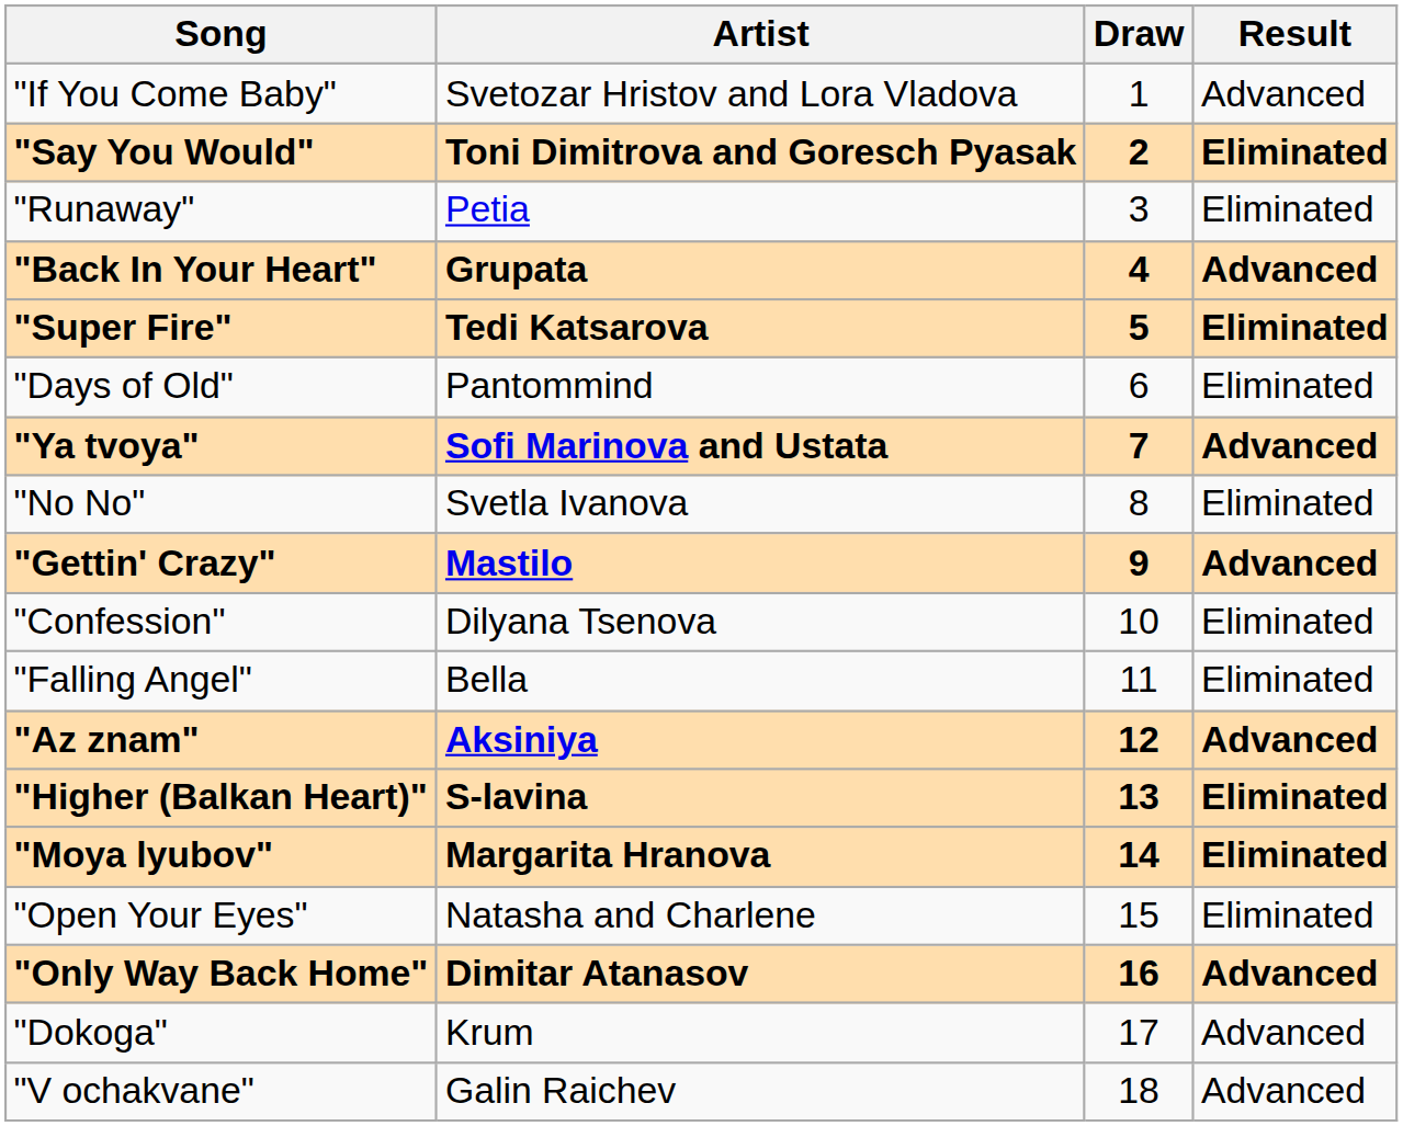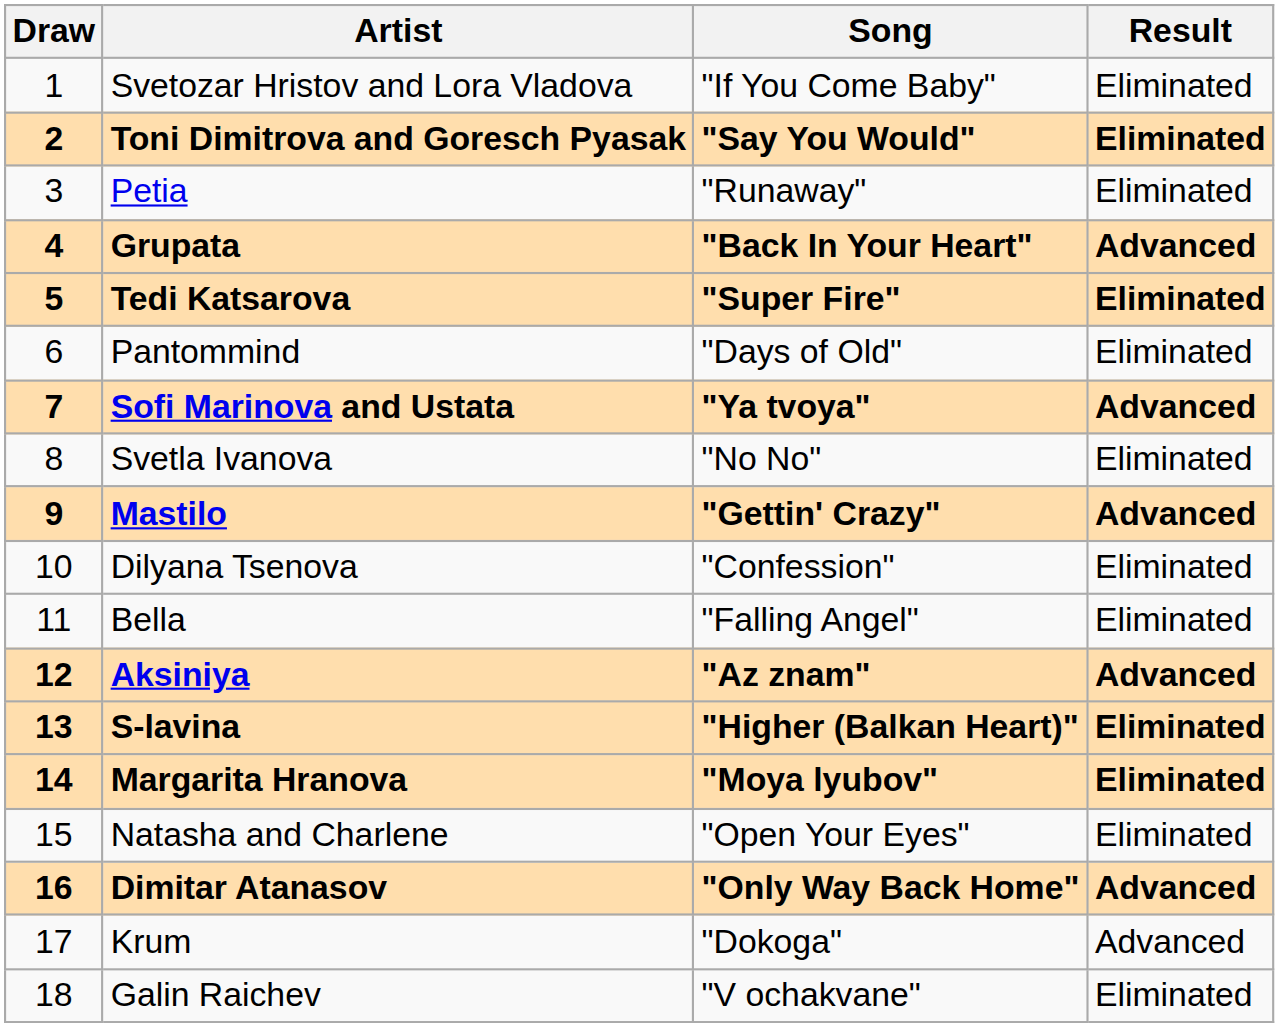columns swapped: Draw <-> Song
Svetozar Hristov and Lora Vladova | Result: Advanced -> Eliminated
Galin Raichev | Result: Advanced -> Eliminated
